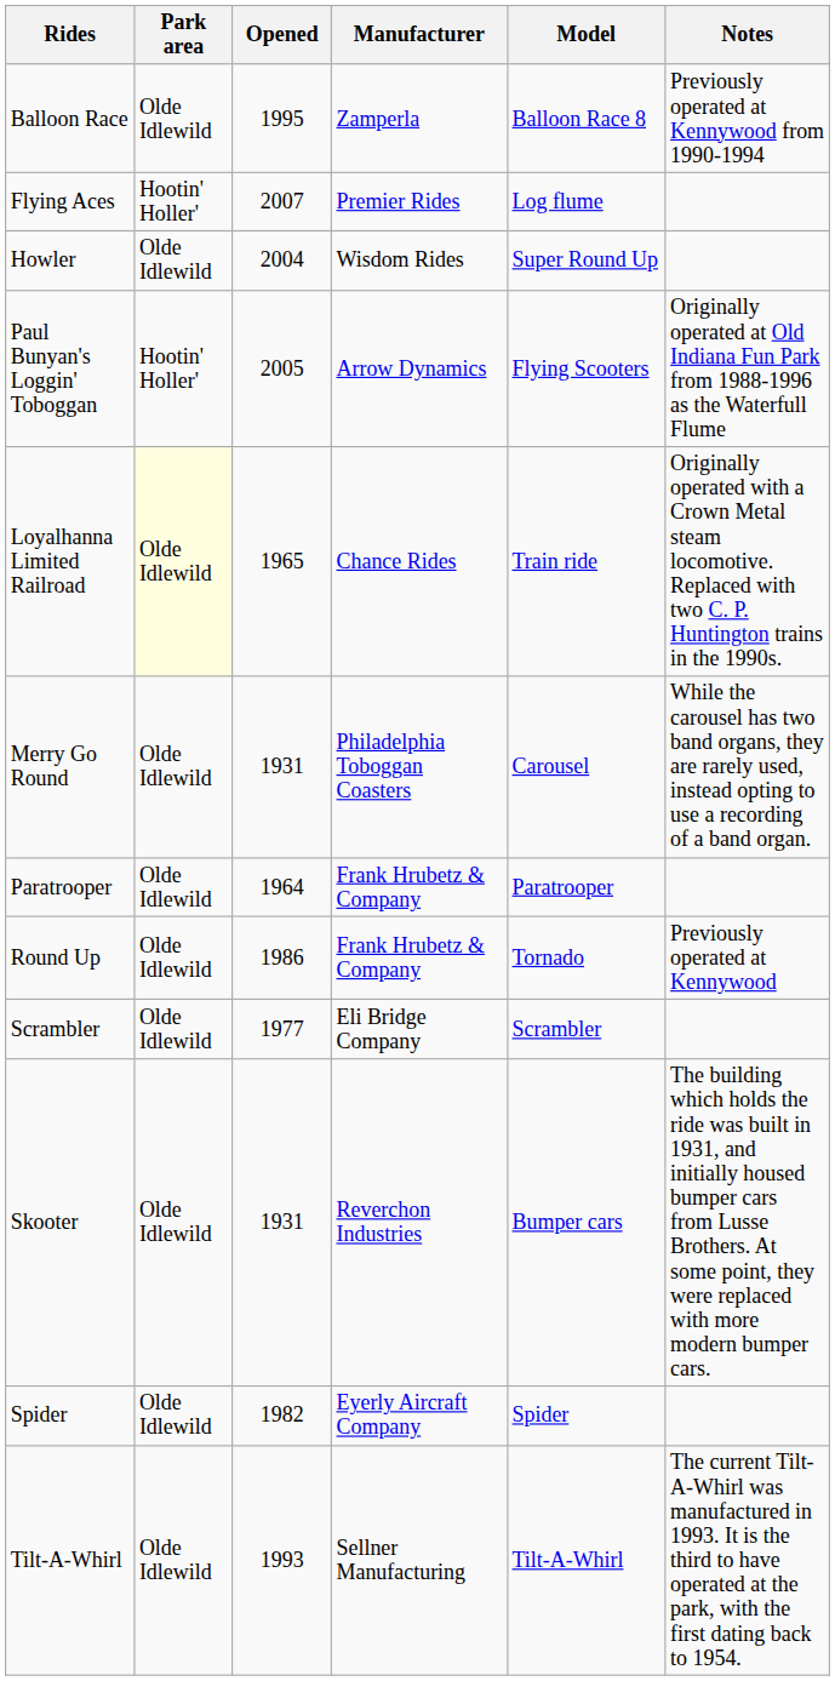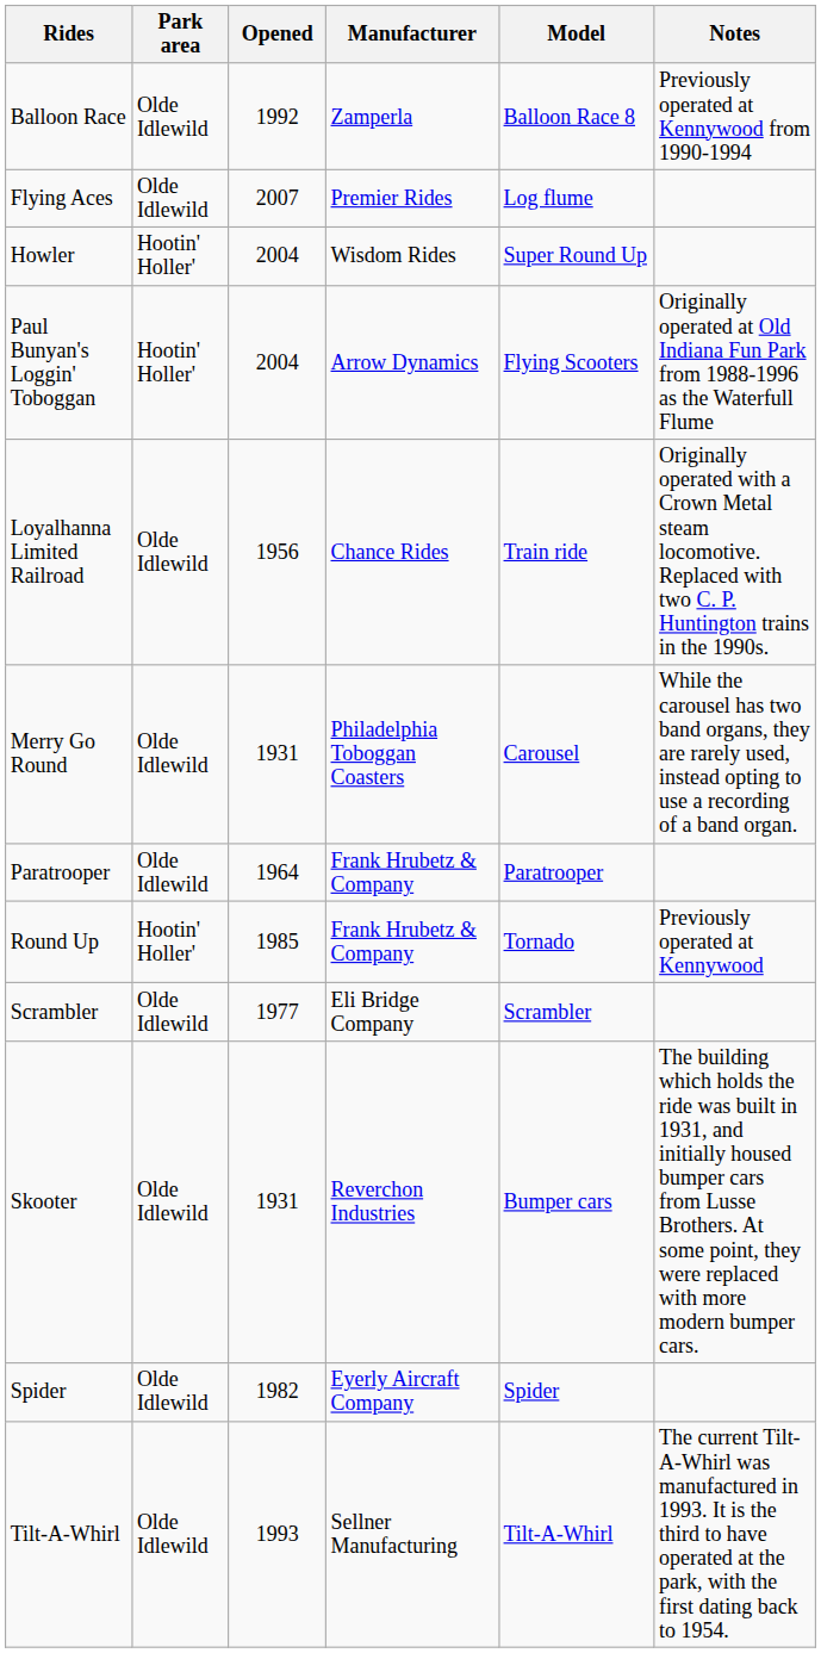Balloon Race | Opened: 1995 -> 1992
Flying Aces | Park area: Hootin' Holler' -> Olde Idlewild
Howler | Park area: Olde Idlewild -> Hootin' Holler'
Paul Bunyan's Loggin' Toboggan | Opened: 2005 -> 2004
Loyalhanna Limited Railroad | Park area: lightyellow background -> no background
Loyalhanna Limited Railroad | Opened: 1965 -> 1956
Round Up | Park area: Olde Idlewild -> Hootin' Holler'
Round Up | Opened: 1986 -> 1985
